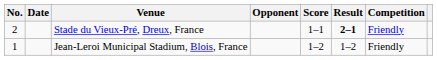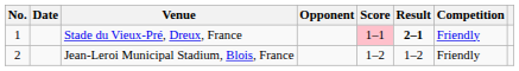Stade du Vieux-Pré, Dreux, France | No.: 2 -> 1
Stade du Vieux-Pré, Dreux, France | Score: no background -> pink background
Jean-Leroi Municipal Stadium, Blois, France | No.: 1 -> 2
